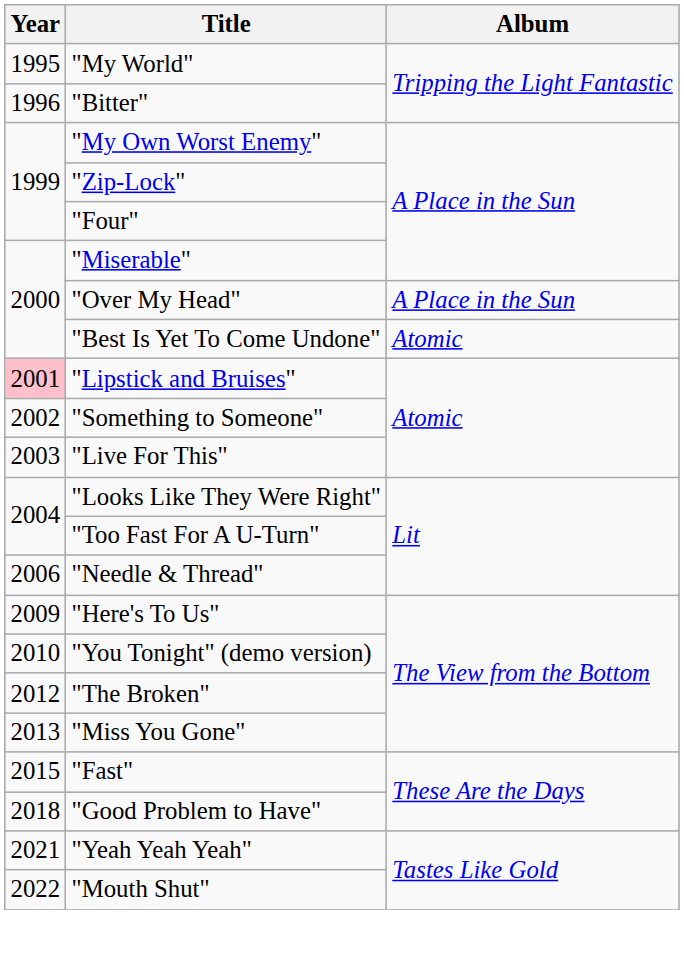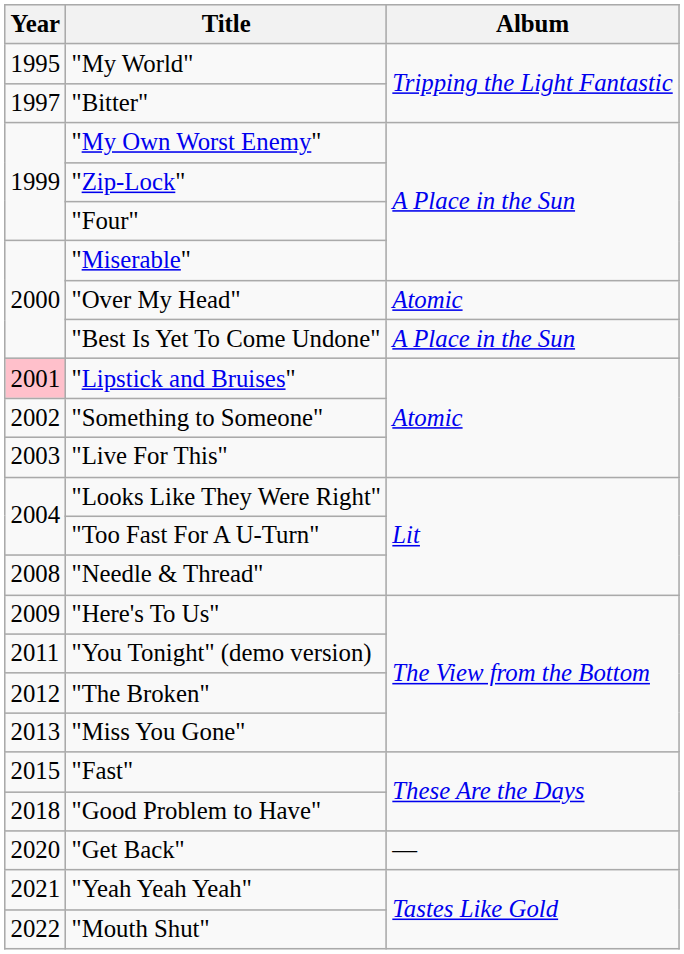"Bitter" | Year: 1996 -> 1997
"Over My Head" | Album: A Place in the Sun -> Atomic
"Best Is Yet To Come Undone" | Album: Atomic -> A Place in the Sun
"Needle & Thread" | Year: 2006 -> 2008
"You Tonight" (demo version) | Year: 2010 -> 2011
+ row: 2020 | "Get Back" | —
